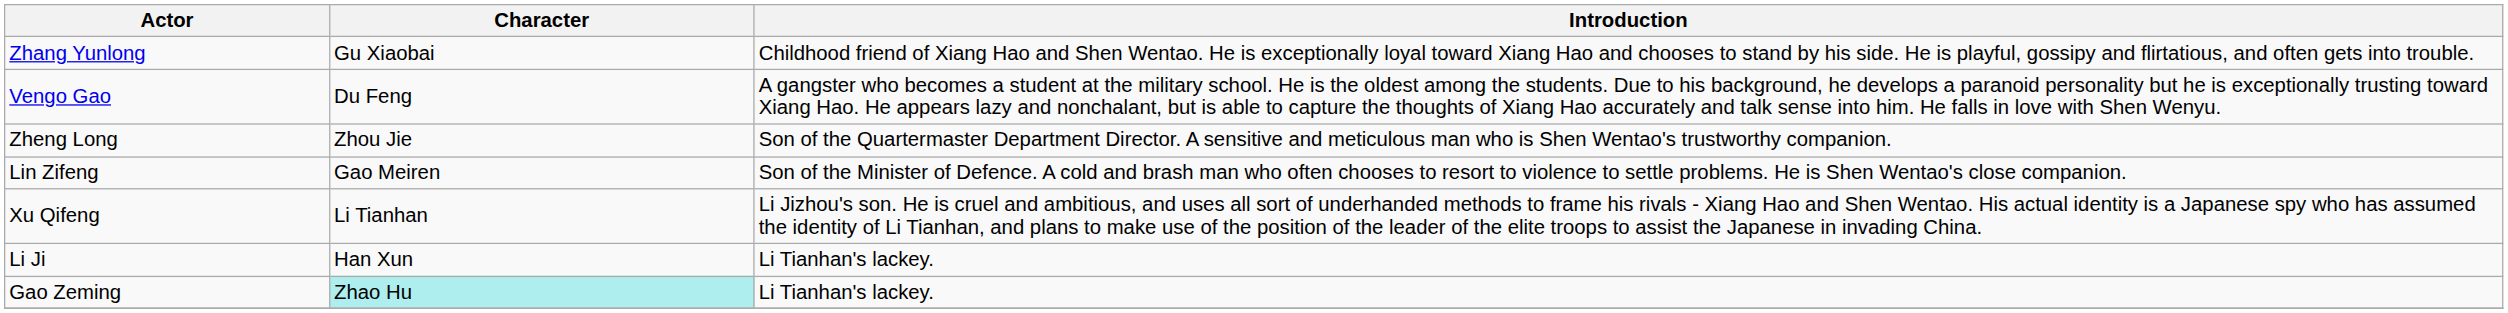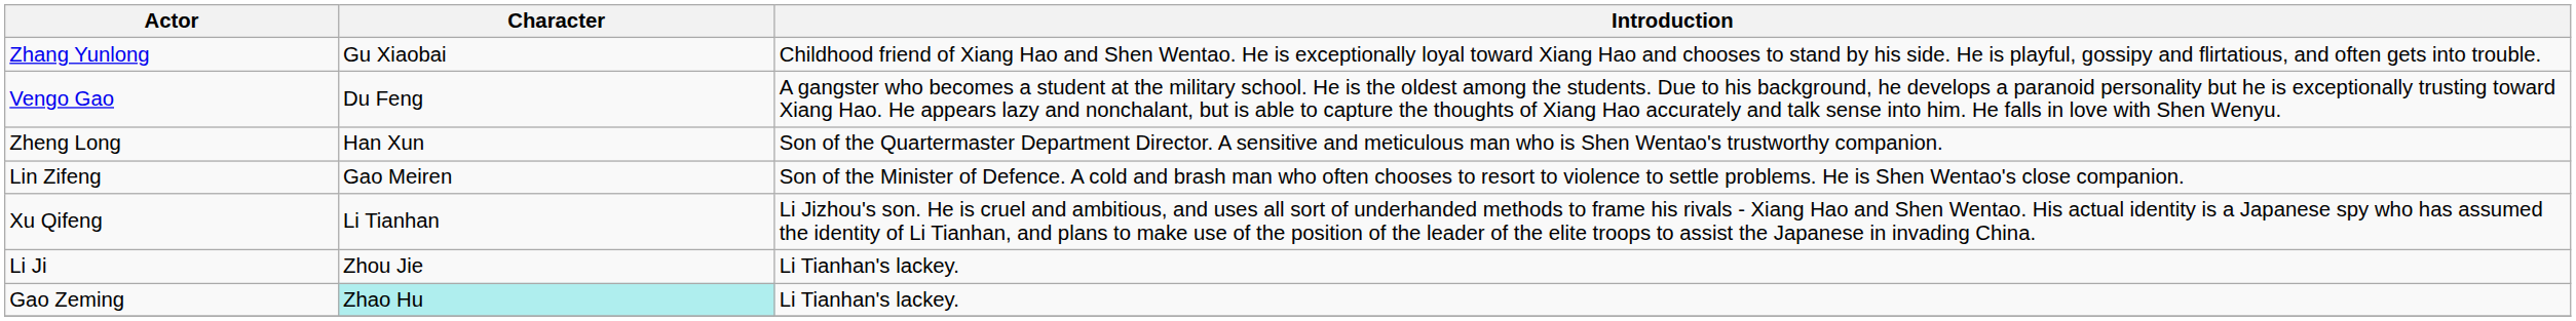Zheng Long | Character: Zhou Jie -> Han Xun
Li Ji | Character: Han Xun -> Zhou Jie
